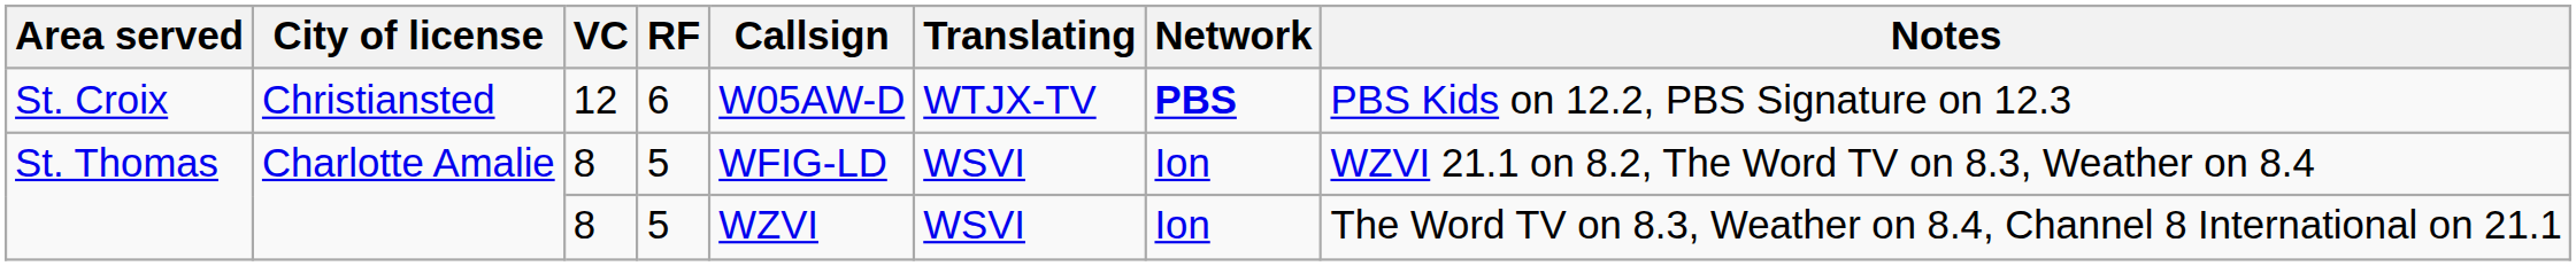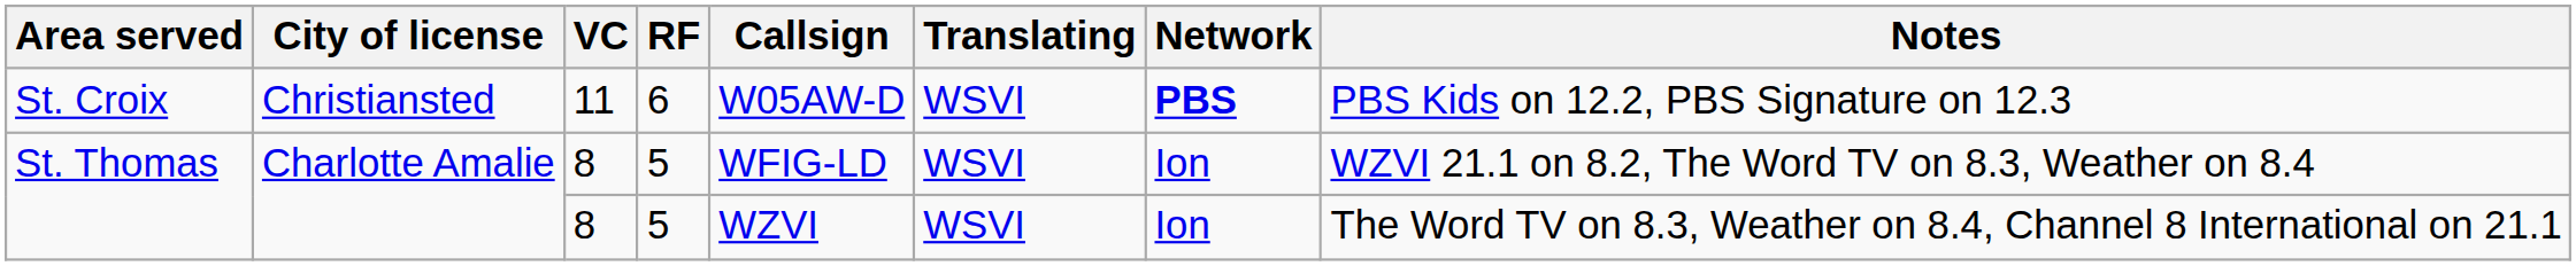St. Croix | VC: 12 -> 11
St. Croix | Translating: WTJX-TV -> WSVI
